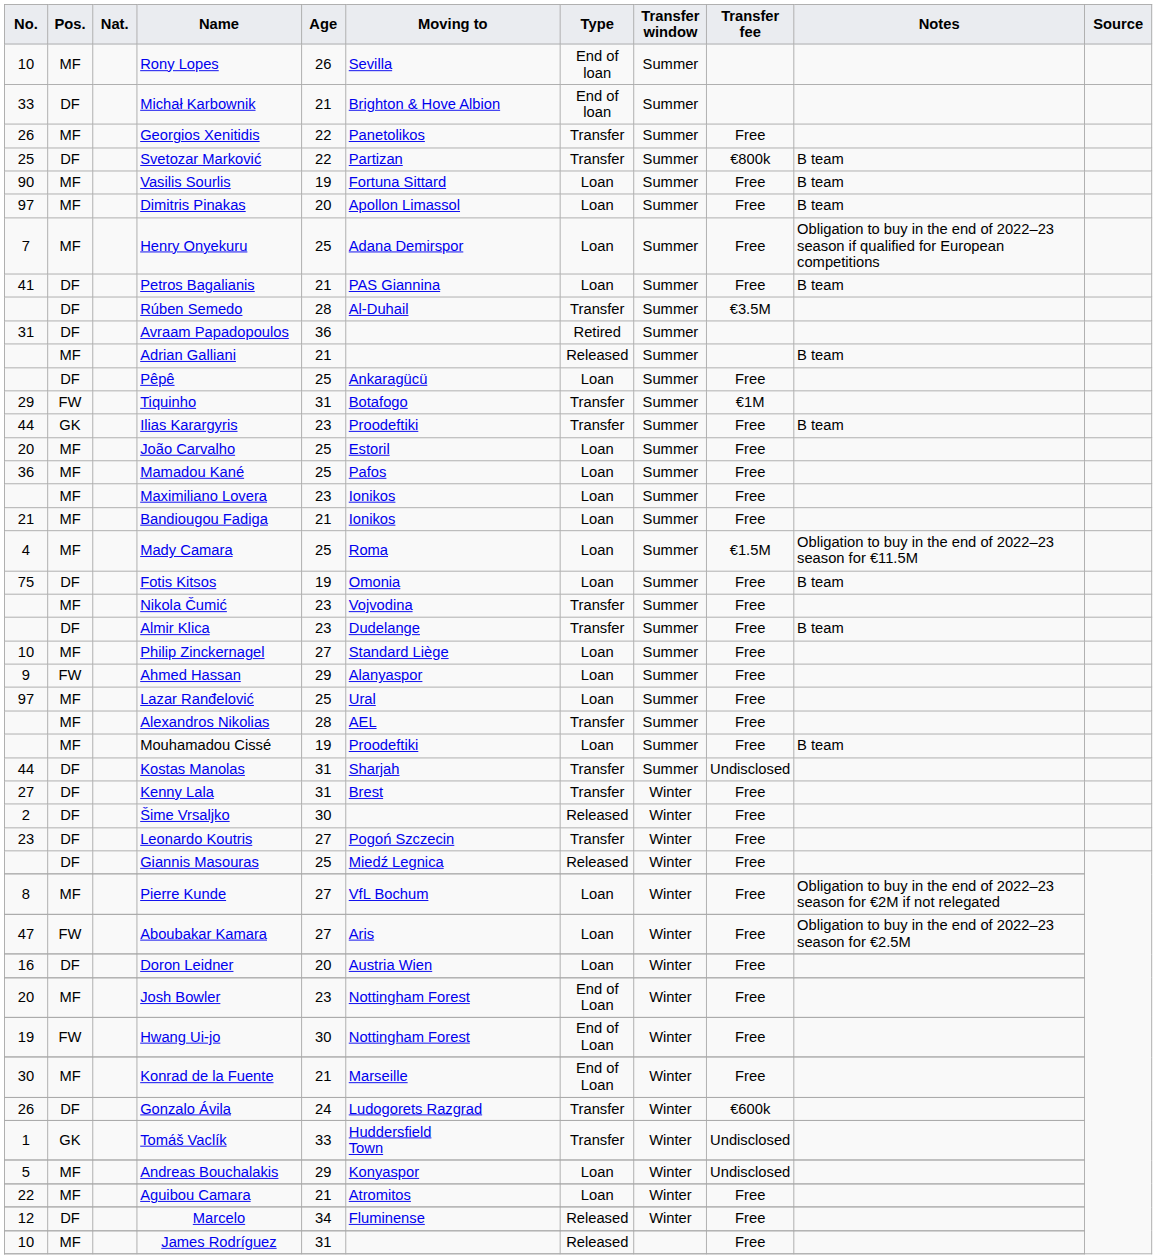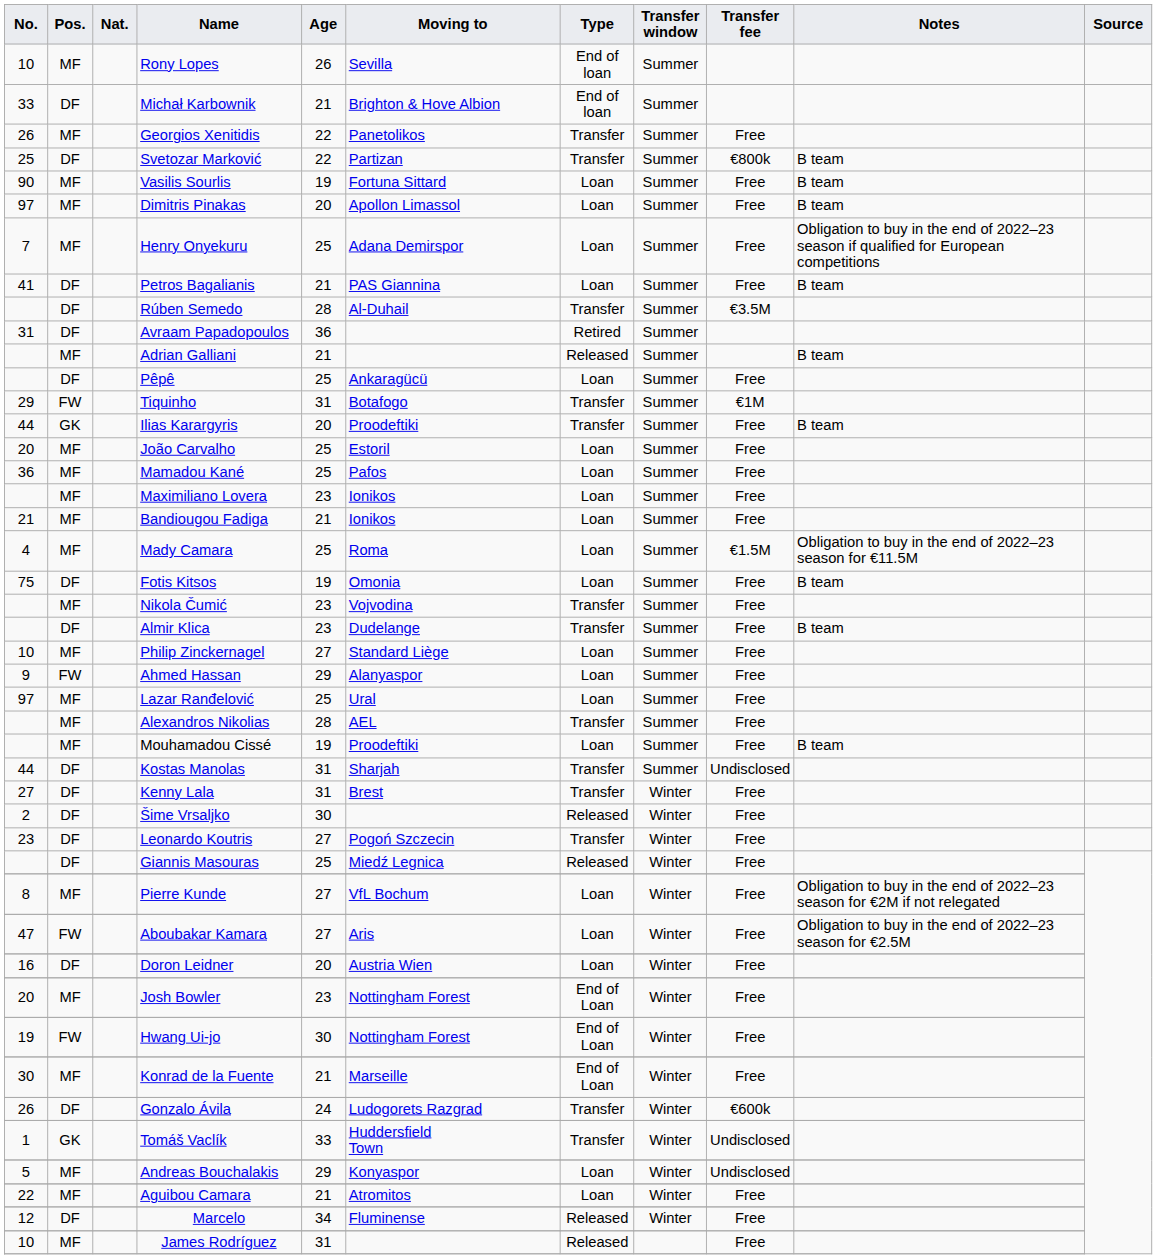Ilias Karargyris | Age: 23 -> 20
